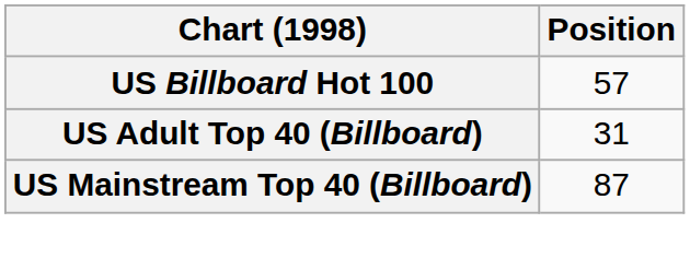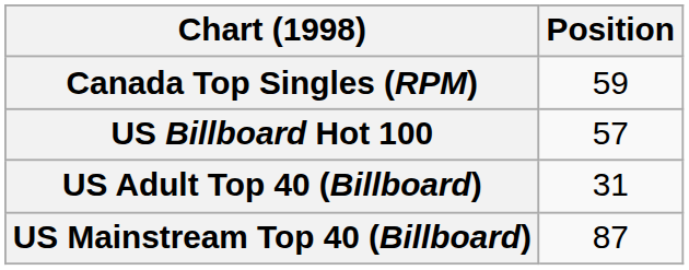+ row: Canada Top Singles (RPM) | 59
